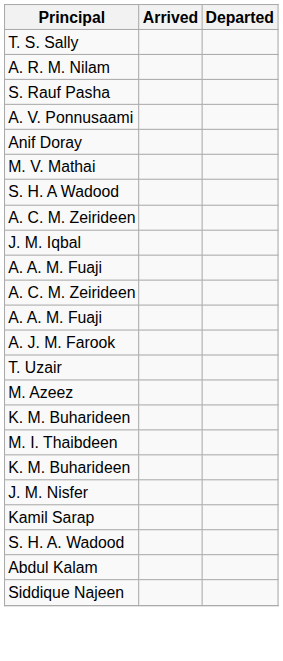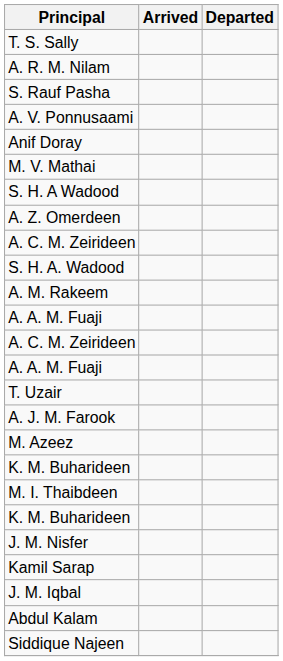+ row: A. Z. Omerdeen
rows swapped: S. H. A. Wadood <-> J. M. Iqbal
+ row: A. M. Rakeem
rows swapped: T. Uzair <-> A. J. M. Farook
